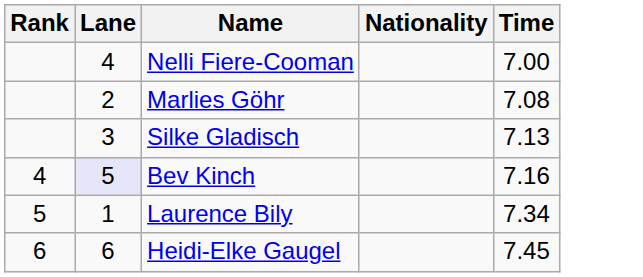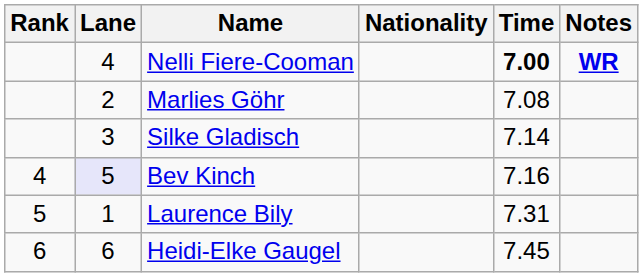+ column: Notes | WR
Nelli Fiere-Cooman | Time: normal -> bold
Silke Gladisch | Time: 7.13 -> 7.14
Laurence Bily | Time: 7.34 -> 7.31
